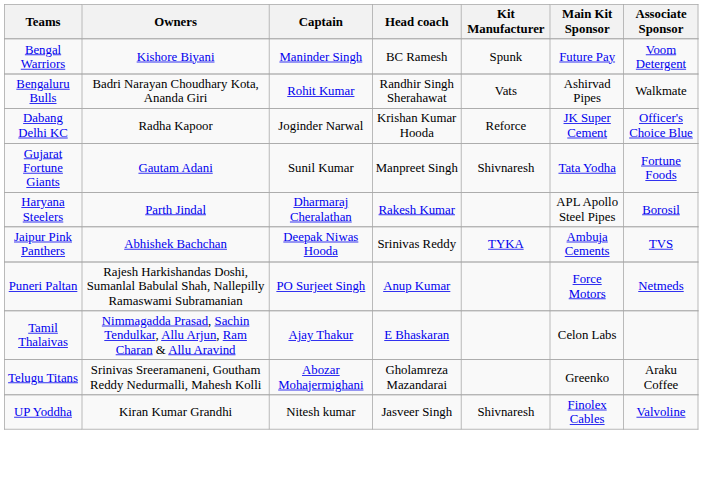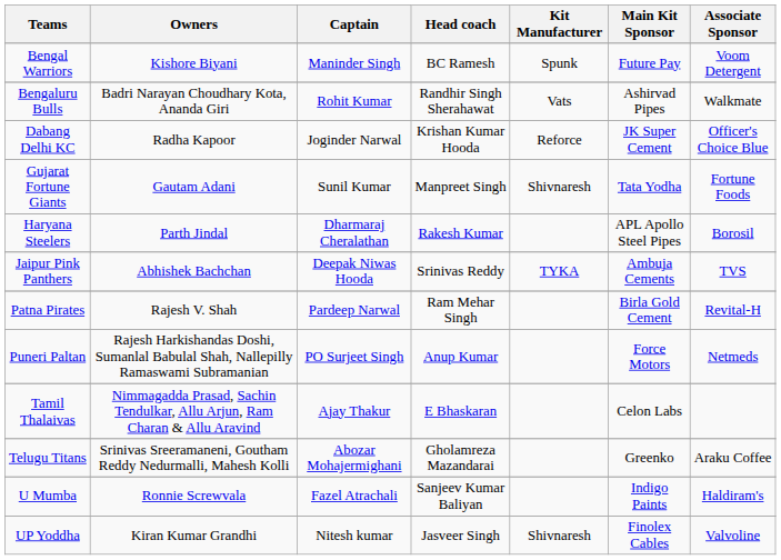+ row: Patna Pirates | Rajesh V. Shah | Pardeep Narwal | Ram Mehar Singh | Birla Gold Cement | Revital-H
+ row: U Mumba | Ronnie Screwvala | Fazel Atrachali | Sanjeev Kumar Baliyan | Indigo Paints | Haldiram's
